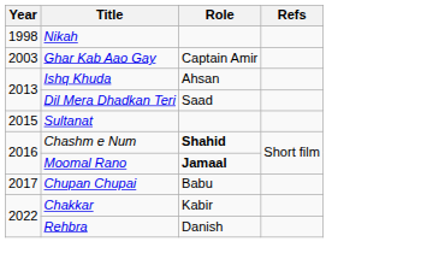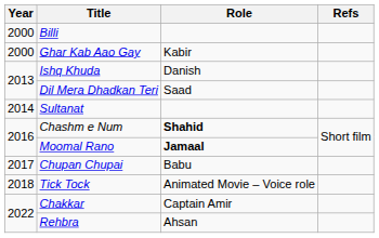- row: 1998 | Nikah
+ row: 2000 | Billi
Ghar Kab Aao Gay | Year: 2003 -> 2000
Ghar Kab Aao Gay | Role: Captain Amir -> Kabir
Ishq Khuda | Role: Ahsan -> Danish
Sultanat | Year: 2015 -> 2014
+ row: 2018 | Tick Tock | Animated Movie – Voice role
Chakkar | Role: Kabir -> Captain Amir
Rehbra | Role: Danish -> Ahsan
